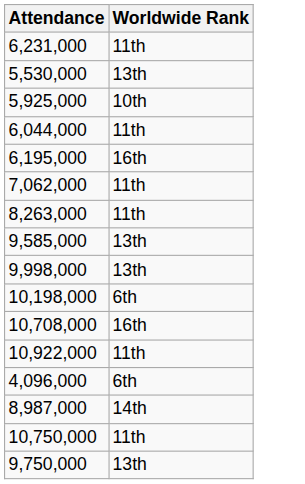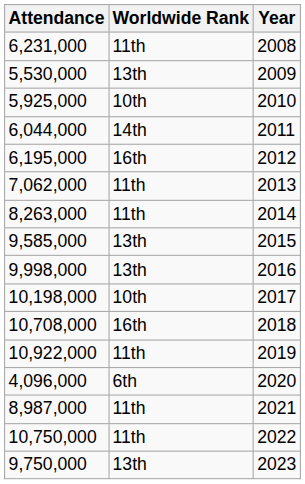+ column: Year | 2008 | 2009 | 2010 | 2011 | 2012 | 2013 | 2014 | 2015 | 2016 | 2017 | 2018 | 2019 | 2020 | 2021 | 2022 | 2023
6,044,000 | Worldwide Rank: 11th -> 14th
10,198,000 | Worldwide Rank: 6th -> 10th
8,987,000 | Worldwide Rank: 14th -> 11th
